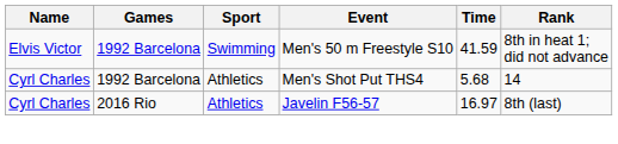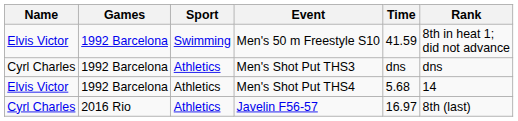+ row: Cyrl Charles | 1992 Barcelona | Athletics | Men's Shot Put THS3 | dns | dns
Men's Shot Put THS4 | Name: Cyrl Charles -> Elvis Victor
